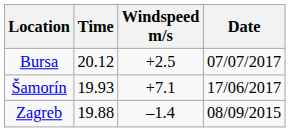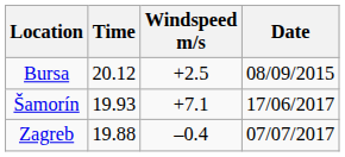Bursa | Date: 07/07/2017 -> 08/09/2015
Zagreb | Windspeed m/s: –1.4 -> –0.4
Zagreb | Date: 08/09/2015 -> 07/07/2017
